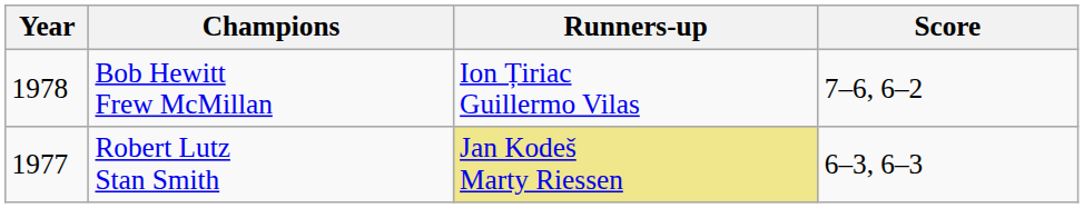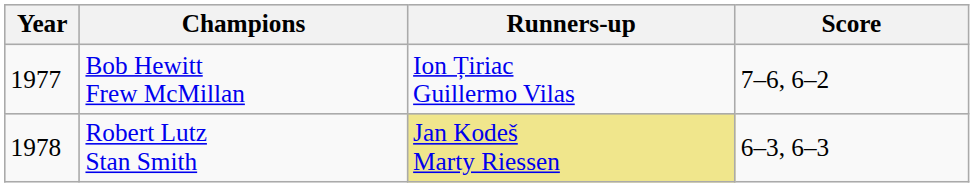Bob Hewitt Frew McMillan | Year: 1978 -> 1977
Robert Lutz Stan Smith | Year: 1977 -> 1978
